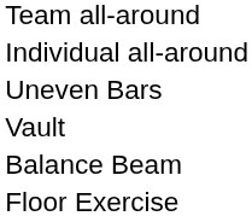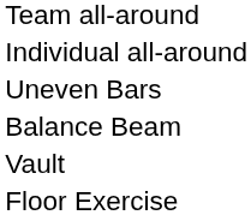rows swapped: Balance Beam <-> Vault
